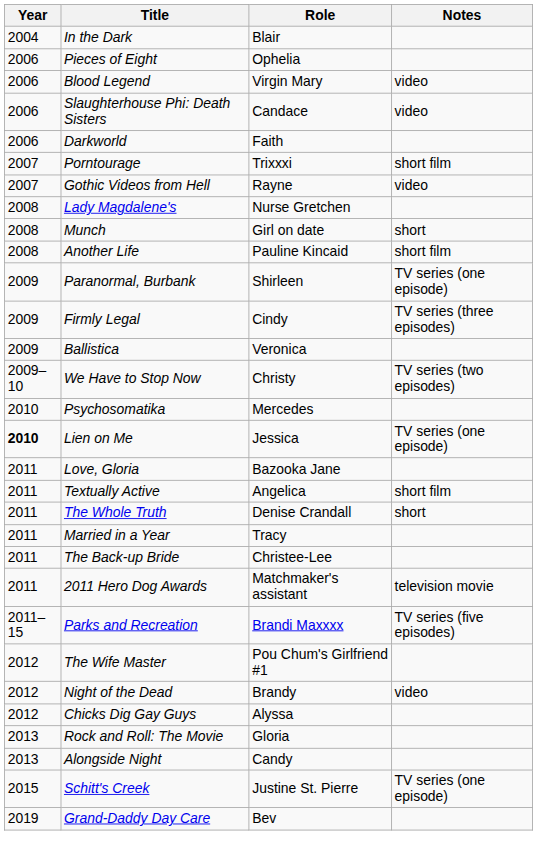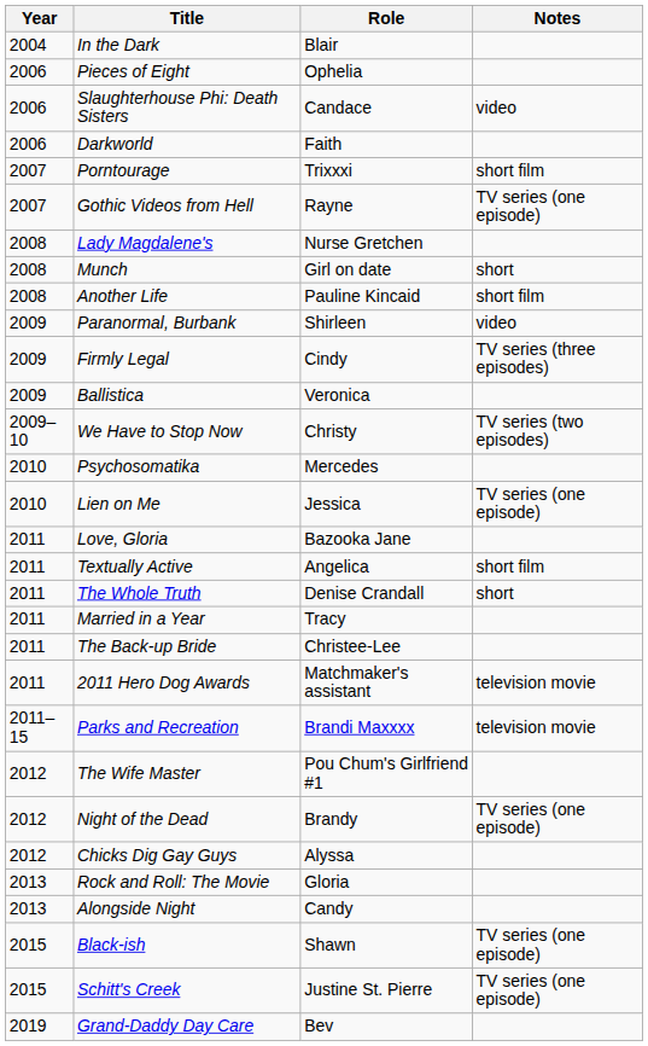- row: 2006 | Blood Legend | Virgin Mary | video
Gothic Videos from Hell | Notes: video -> TV series (one episode)
Paranormal, Burbank | Notes: TV series (one episode) -> video
Lien on Me | Year: bold -> normal
Parks and Recreation | Notes: TV series (five episodes) -> television movie
Night of the Dead | Notes: video -> TV series (one episode)
+ row: 2015 | Black-ish | Shawn | TV series (one episode)
